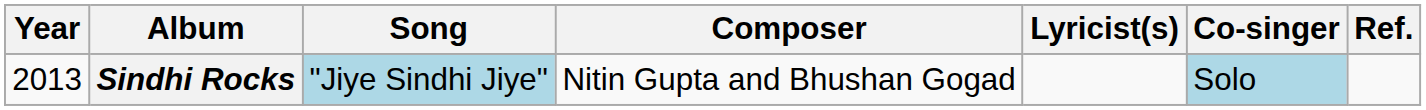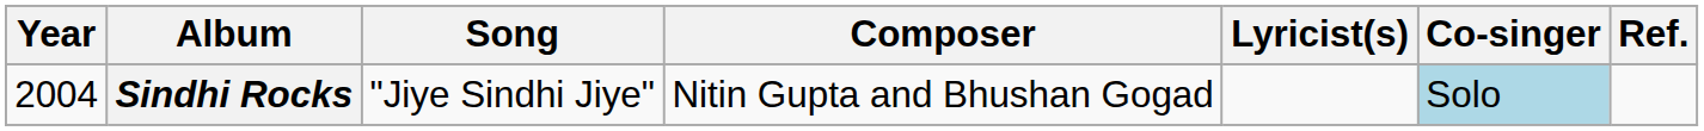Sindhi Rocks | Year: 2013 -> 2004
Sindhi Rocks | Song: lightblue background -> no background
